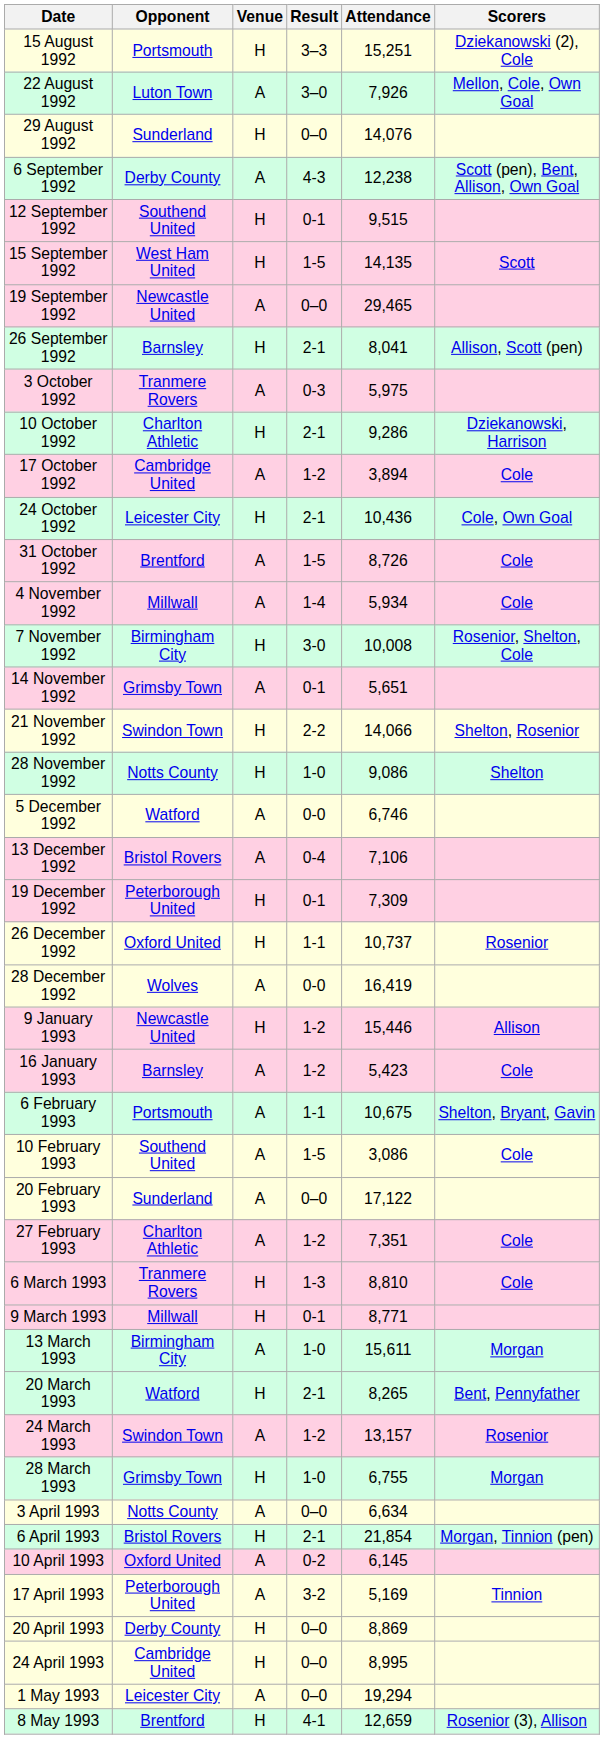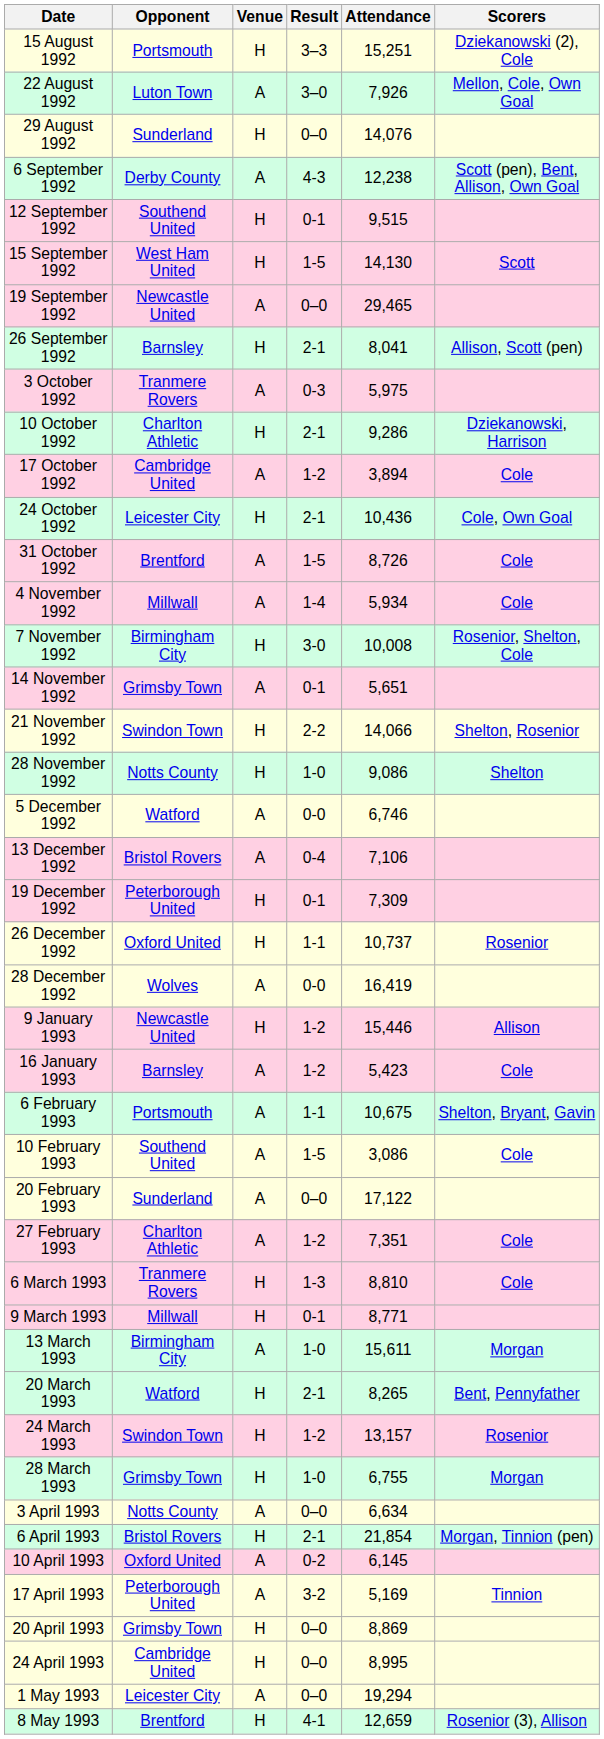15 September 1992 | Attendance: 14,135 -> 14,130
24 March 1993 | Venue: A -> H
20 April 1993 | Opponent: Derby County -> Grimsby Town
